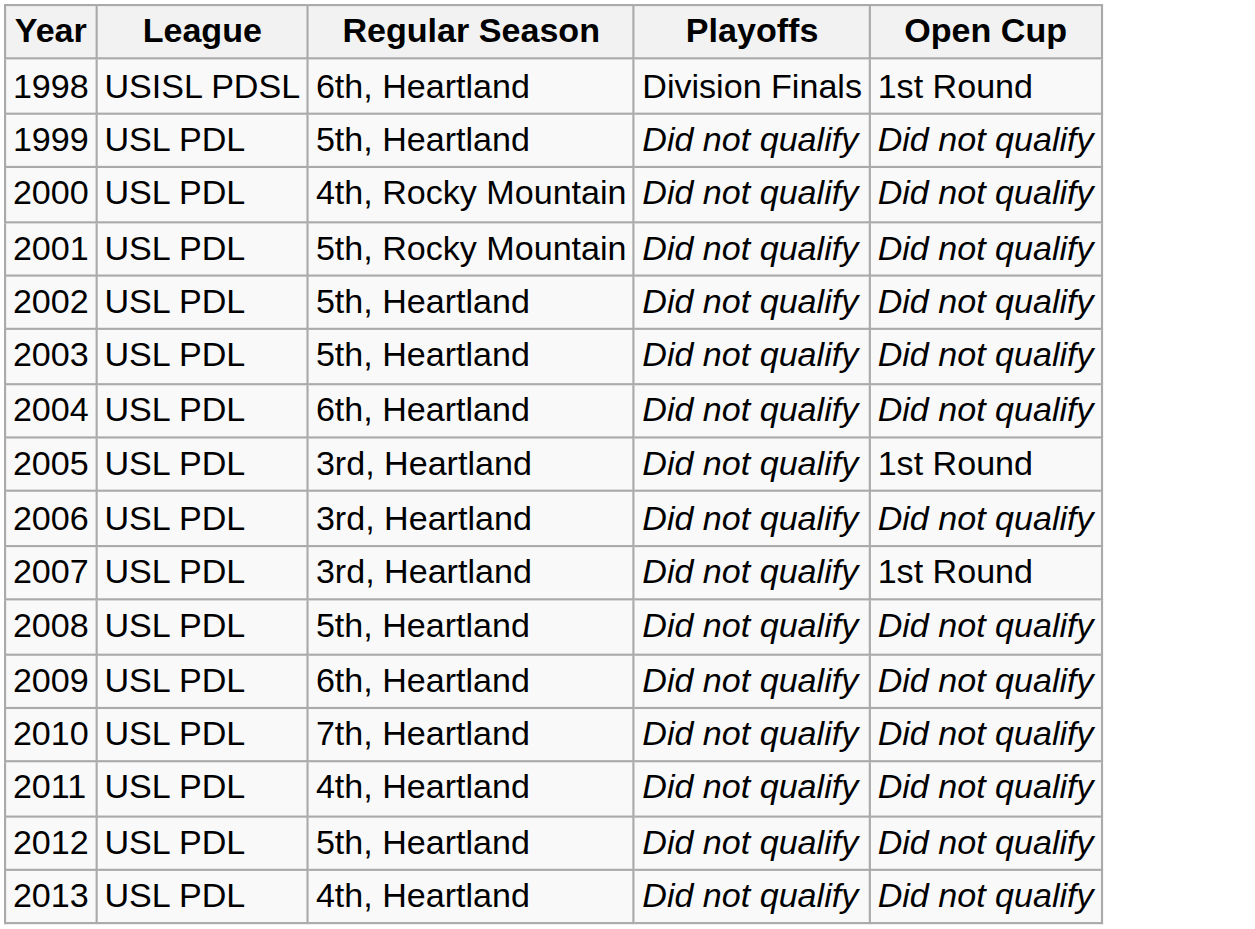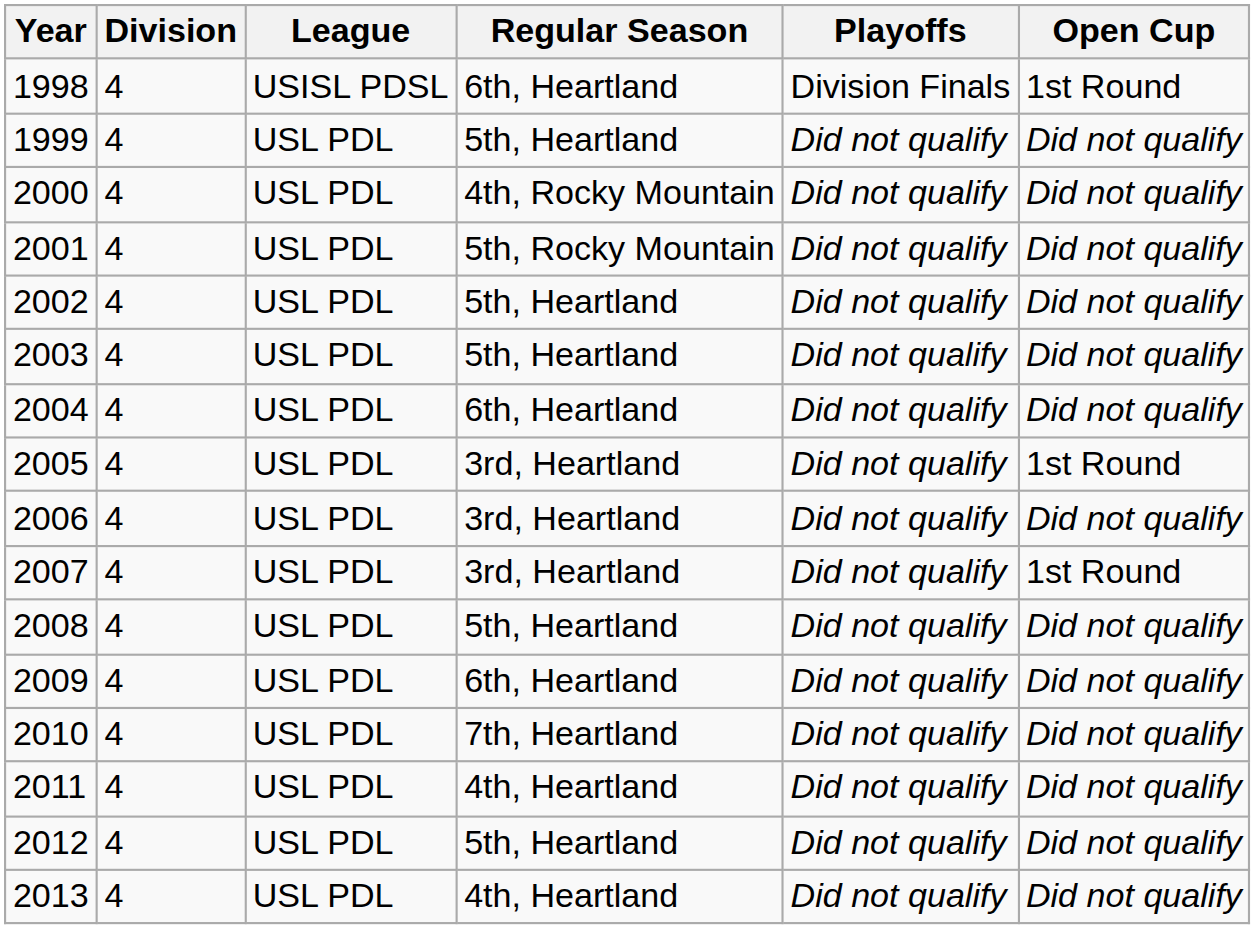+ column: Division | 4 | 4 | 4 | 4 | 4 | 4 | 4 | 4 | 4 | 4 | 4 | 4 | 4 | 4 | 4 | 4
